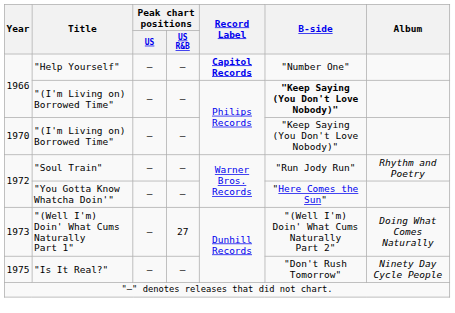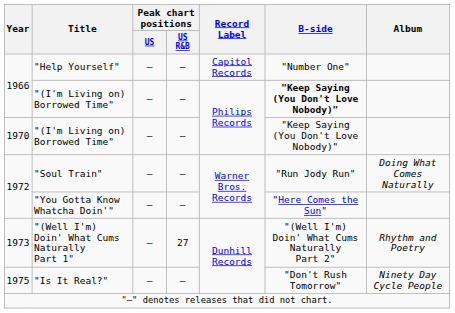"Help Yourself" | Record Label: bold -> normal
"Soul Train" | Album: Rhythm and Poetry -> Doing What Comes Naturally
"(Well I'm) Doin' What Cums Naturally Part 1" | Album: Doing What Comes Naturally -> Rhythm and Poetry
